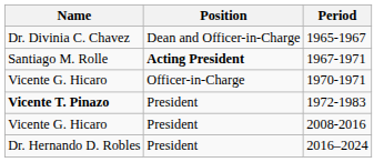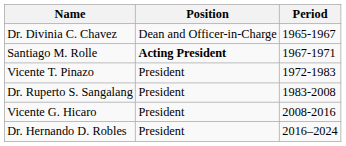- row: Vicente G. Hicaro | Officer-in-Charge | 1970-1971
1972-1983 | Name: bold -> normal
+ row: Dr. Ruperto S. Sangalang | President | 1983-2008
